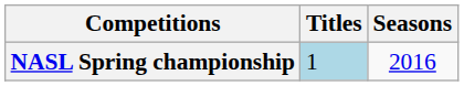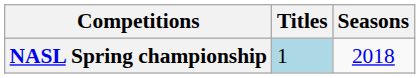NASL Spring championship | Seasons: 2016 -> 2018
